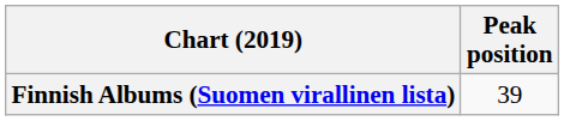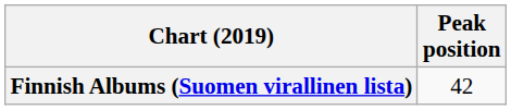Finnish Albums (Suomen virallinen lista) | Peak position: 39 -> 42
